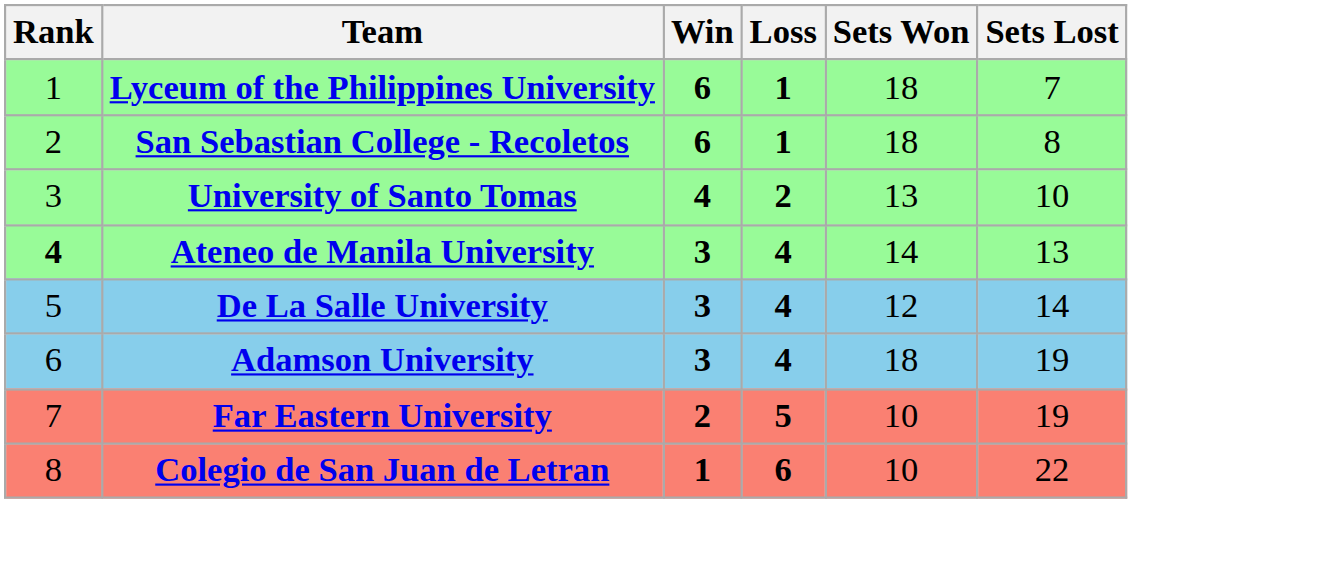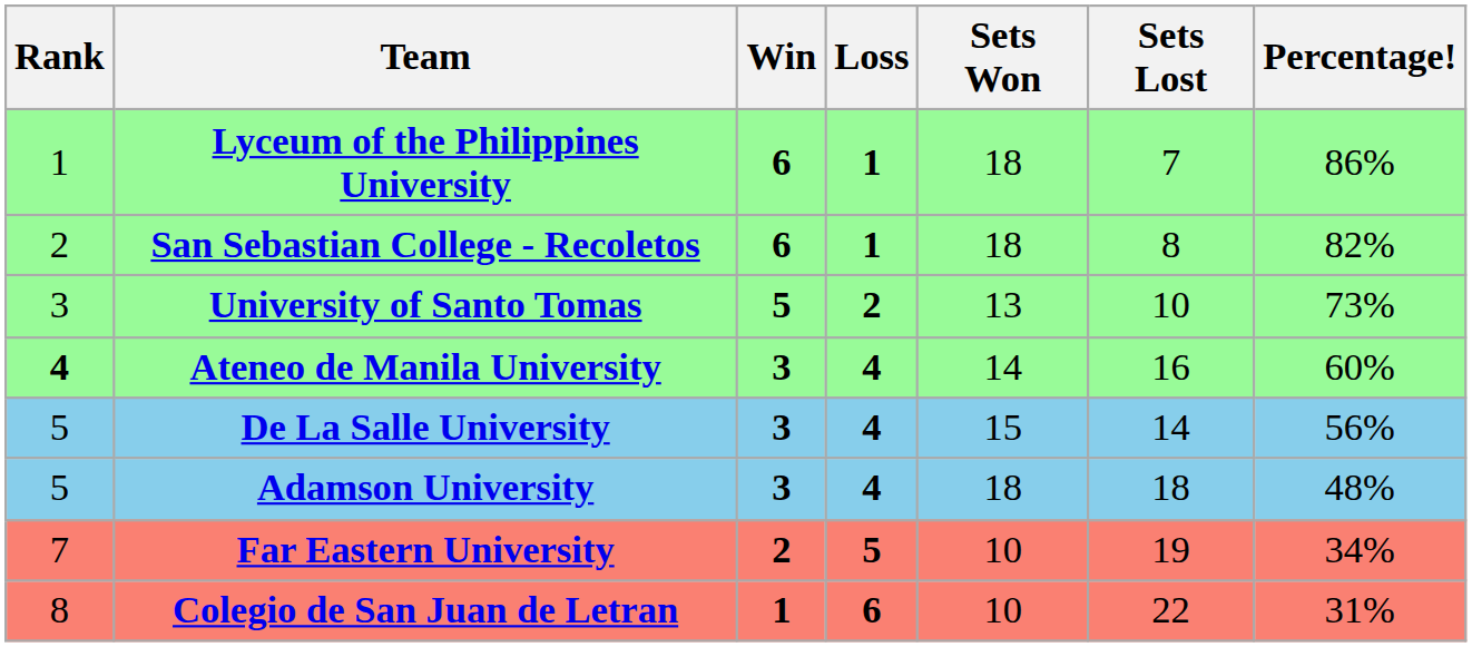+ column: Percentage! | 86% | 82% | 73% | 60% | 56% | 48% | 34% | 31%
University of Santo Tomas | Win: 4 -> 5
Ateneo de Manila University | Sets Lost: 13 -> 16
De La Salle University | Sets Won: 12 -> 15
Adamson University | Rank: 6 -> 5
Adamson University | Sets Lost: 19 -> 18
